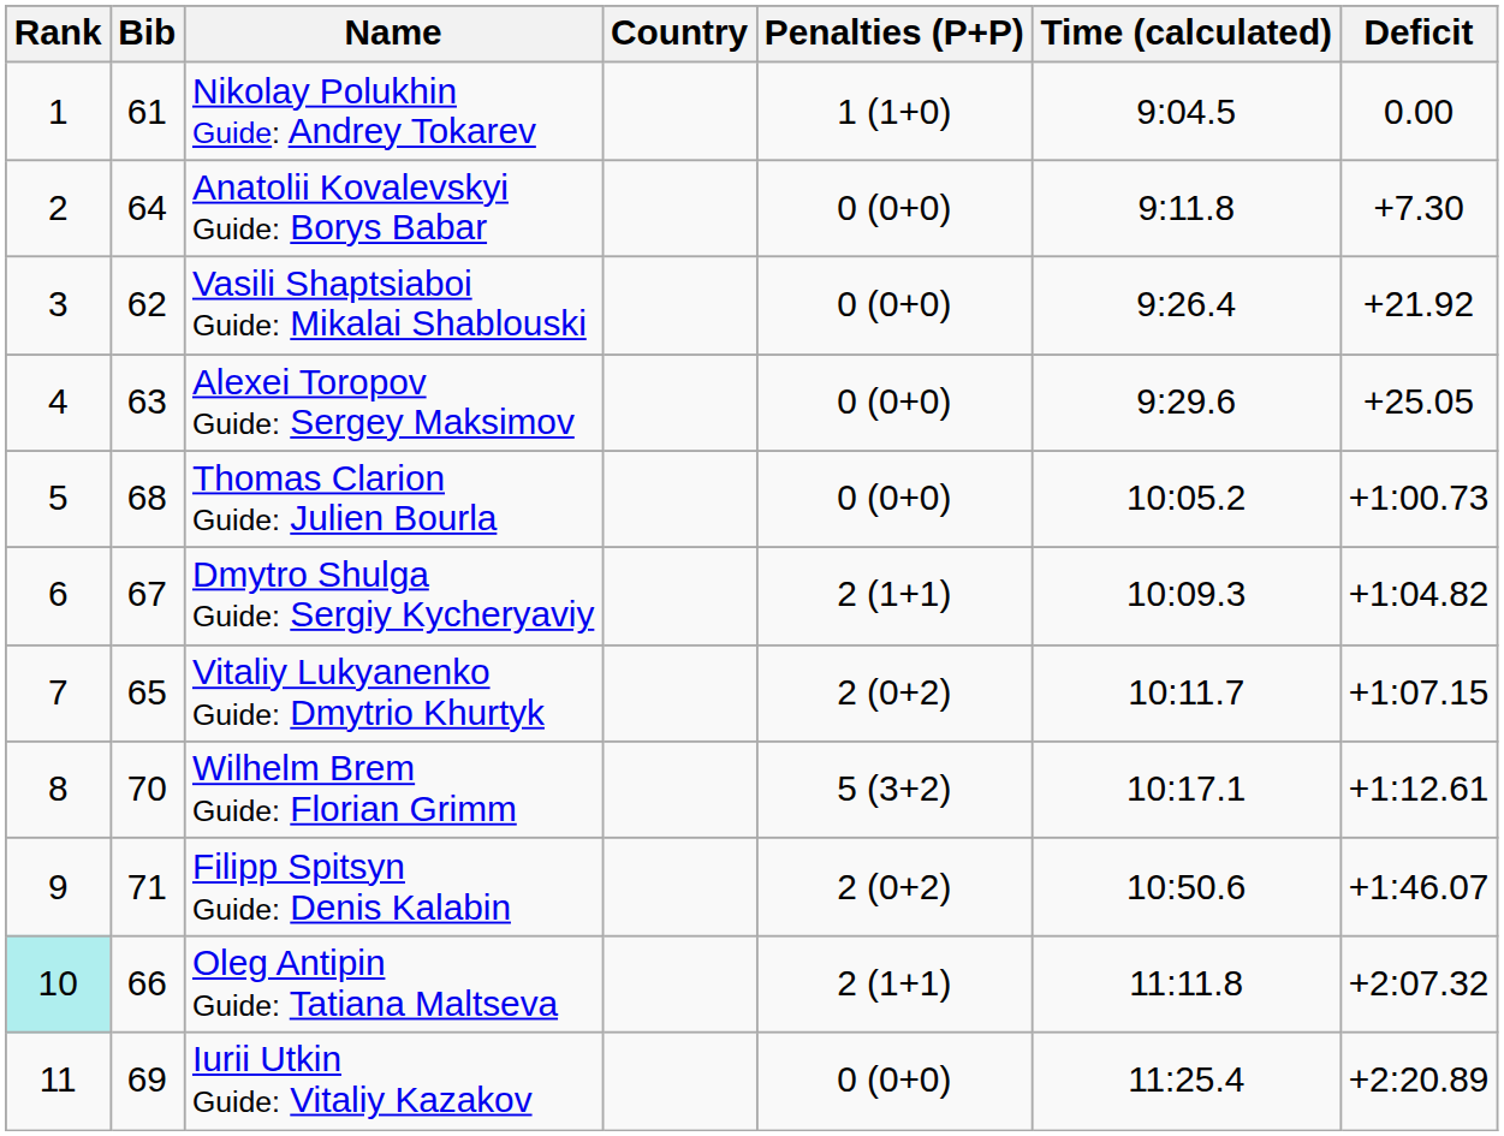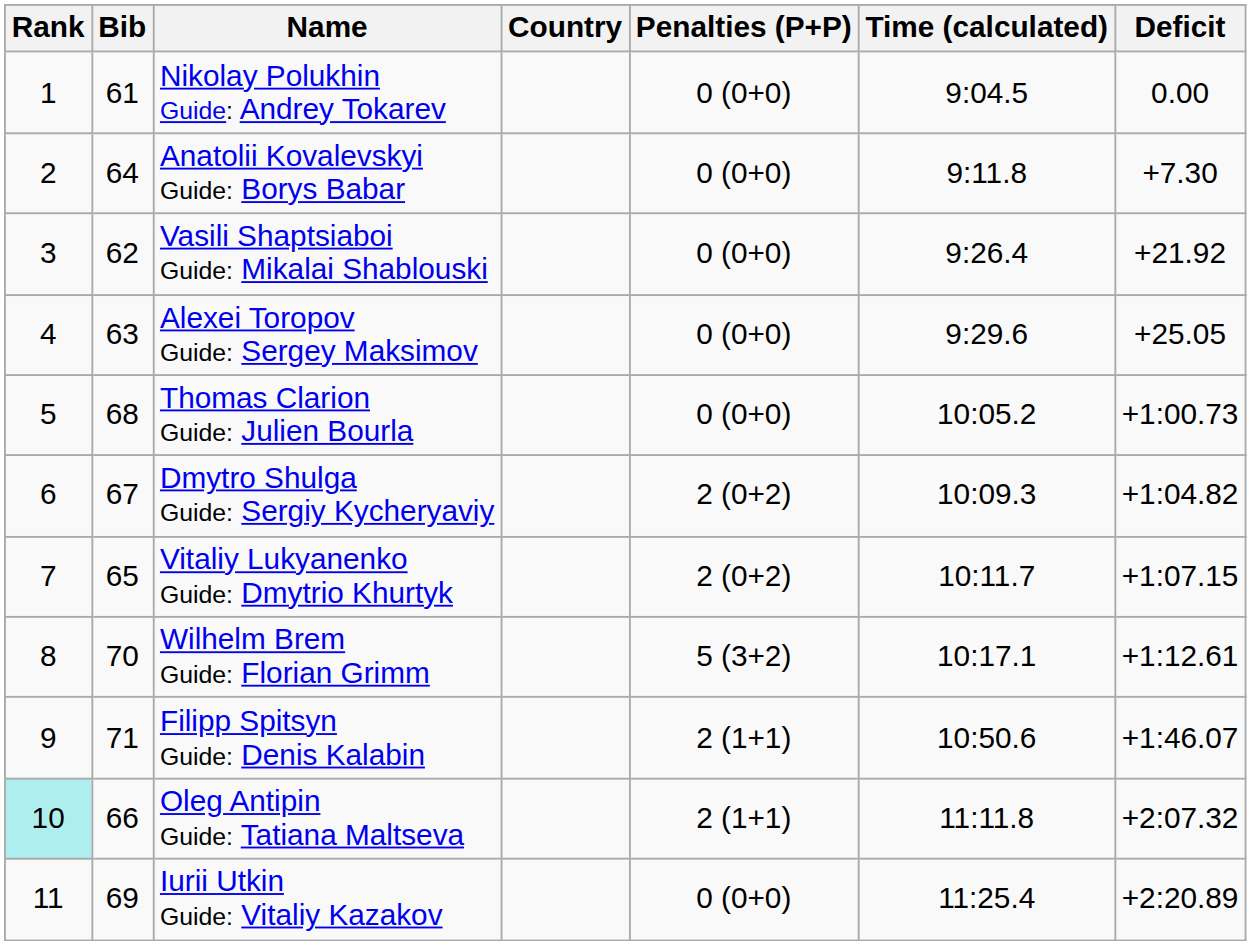Nikolay Polukhin Guide: Andrey Tokarev | Penalties (P+P): 1 (1+0) -> 0 (0+0)
Dmytro Shulga Guide: Sergiy Kycheryaviy | Penalties (P+P): 2 (1+1) -> 2 (0+2)
Filipp Spitsyn Guide: Denis Kalabin | Penalties (P+P): 2 (0+2) -> 2 (1+1)
